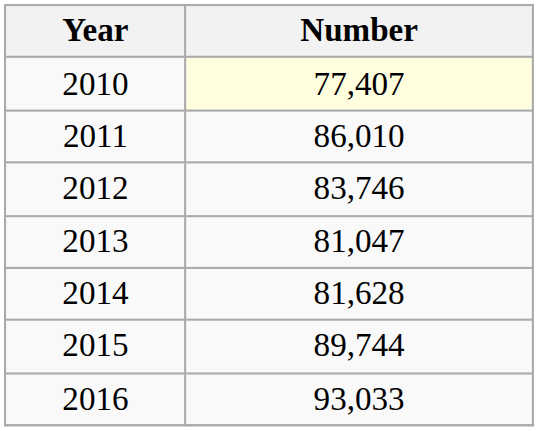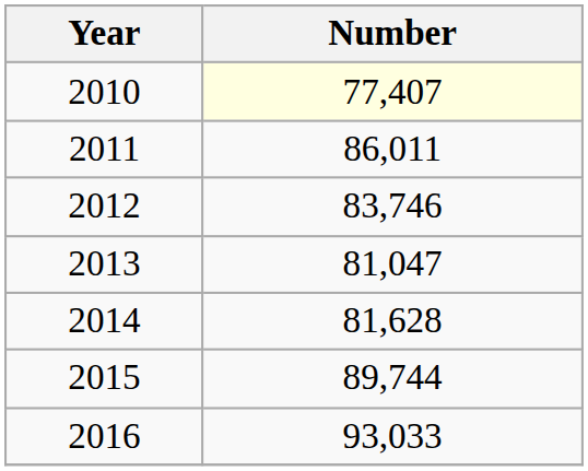2011 | Number: 86,010 -> 86,011
